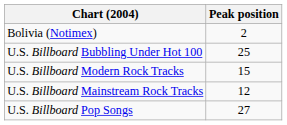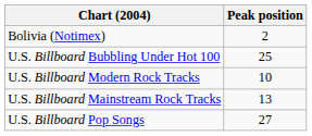U.S. Billboard Modern Rock Tracks | Peak position: 15 -> 10
U.S. Billboard Mainstream Rock Tracks | Peak position: 12 -> 13
